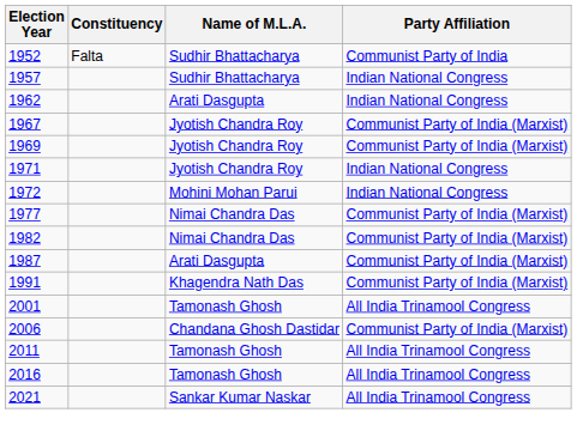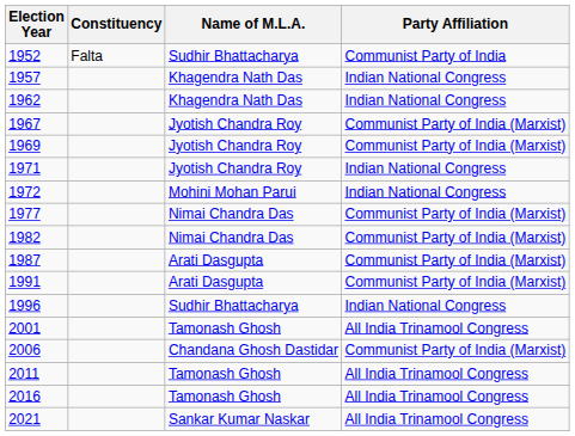1957 | Name of M.L.A.: Sudhir Bhattacharya -> Khagendra Nath Das
1962 | Name of M.L.A.: Arati Dasgupta -> Khagendra Nath Das
1991 | Name of M.L.A.: Khagendra Nath Das -> Arati Dasgupta
+ row: 1996 | Sudhir Bhattacharya | Indian National Congress
